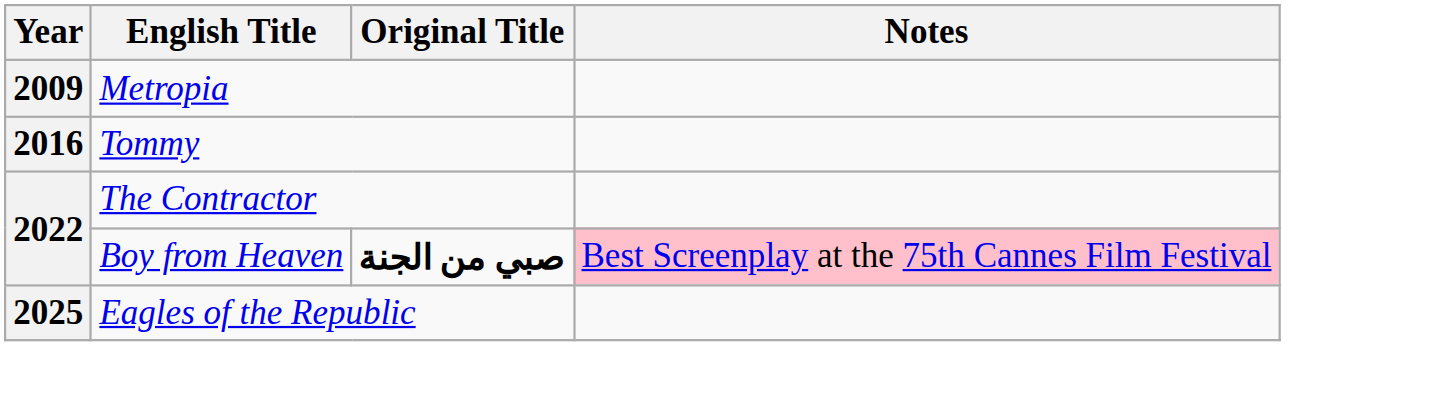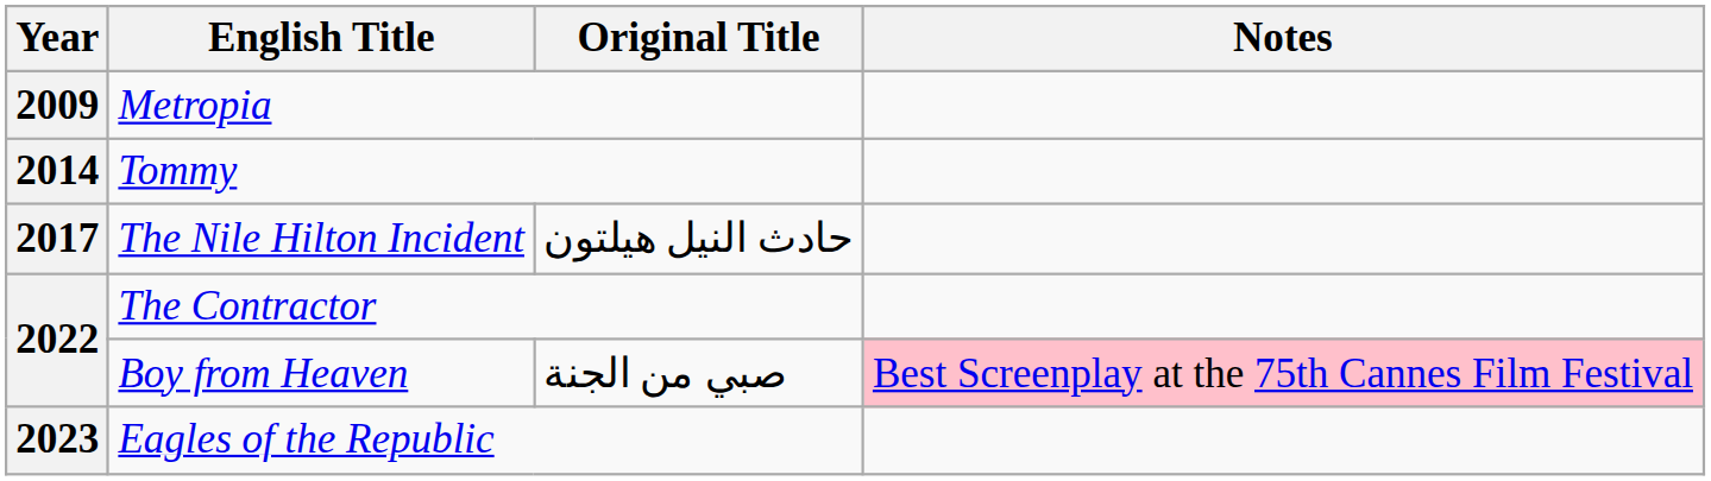Tommy | Year: 2016 -> 2014
+ row: 2017 | The Nile Hilton Incident | حادث النيل هيلتون
Boy from Heaven | Original Title: bold -> normal
Eagles of the Republic | Year: 2025 -> 2023
